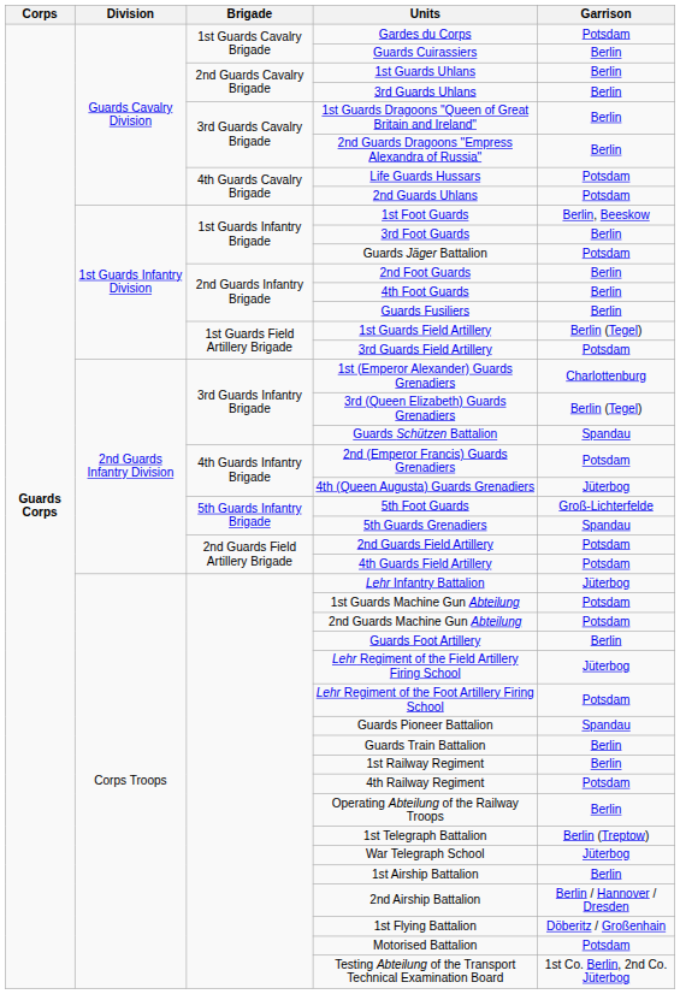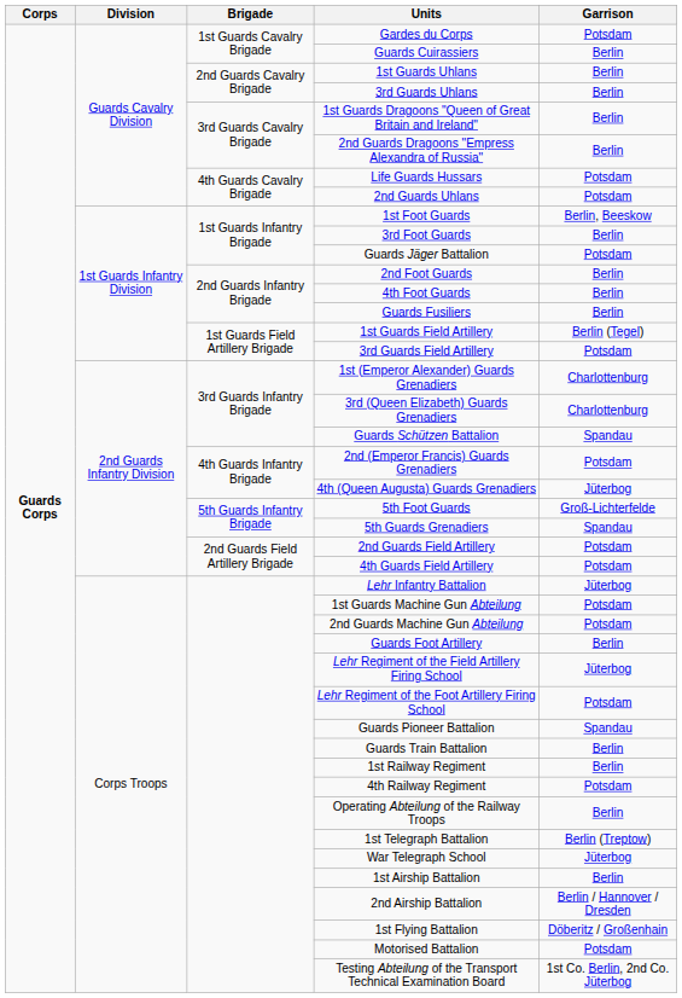3rd (Queen Elizabeth) Guards Grenadiers | Garrison: Berlin (Tegel) -> Charlottenburg
